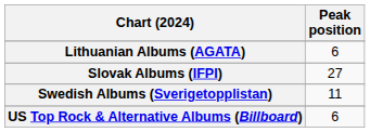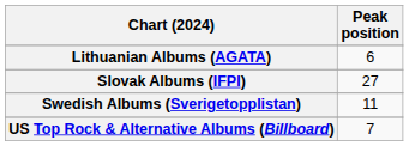US Top Rock & Alternative Albums (Billboard) | Peak position: 6 -> 7
